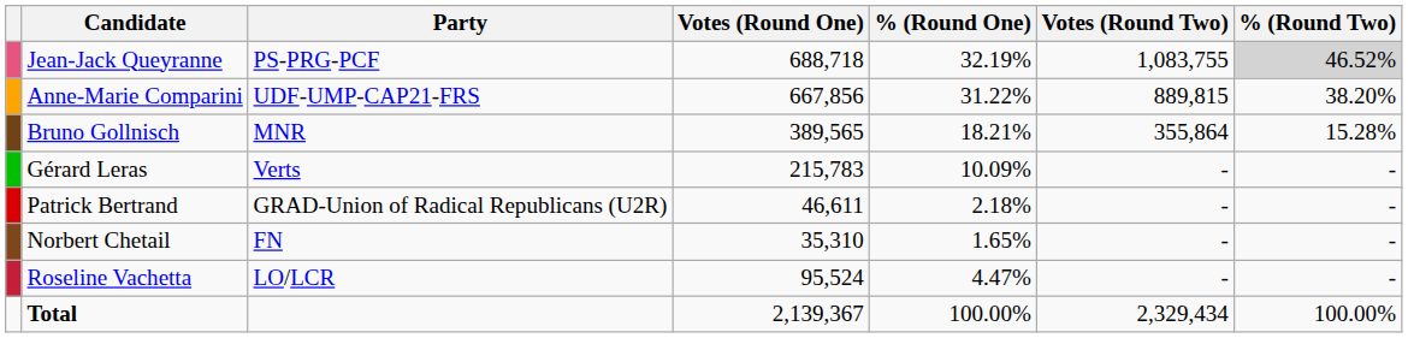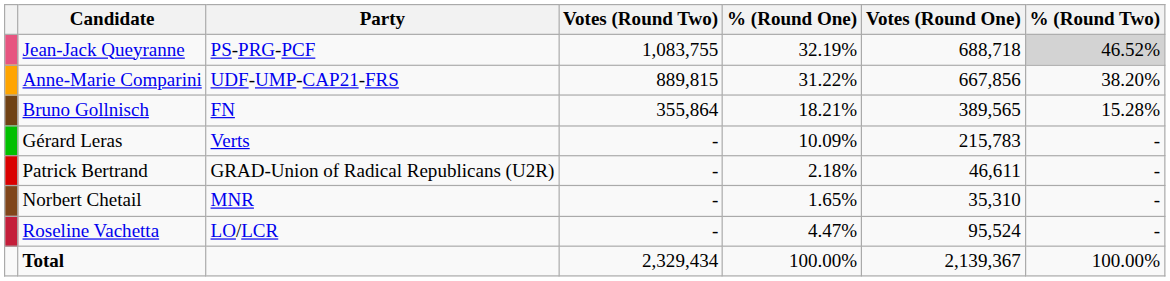columns swapped: Votes (Round One) <-> Votes (Round Two)
Bruno Gollnisch | Party: MNR -> FN
Norbert Chetail | Party: FN -> MNR
